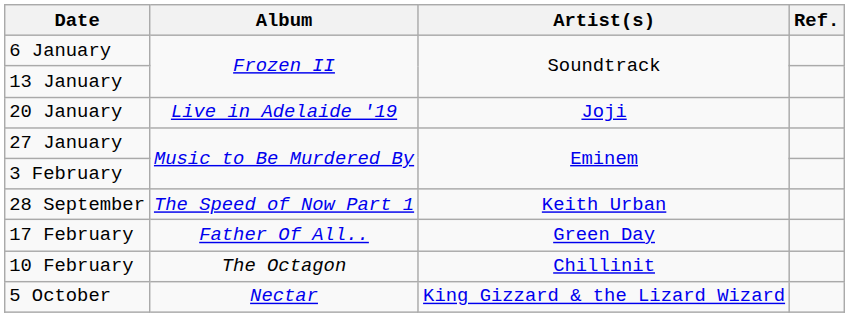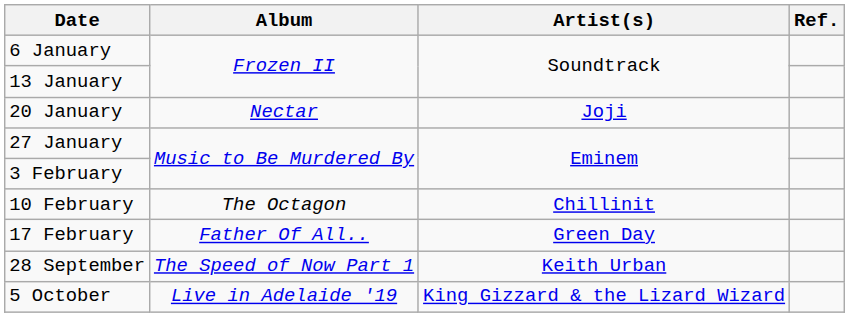20 January | Album: Live in Adelaide '19 -> Nectar
rows swapped: 10 February <-> 28 September
5 October | Album: Nectar -> Live in Adelaide '19
